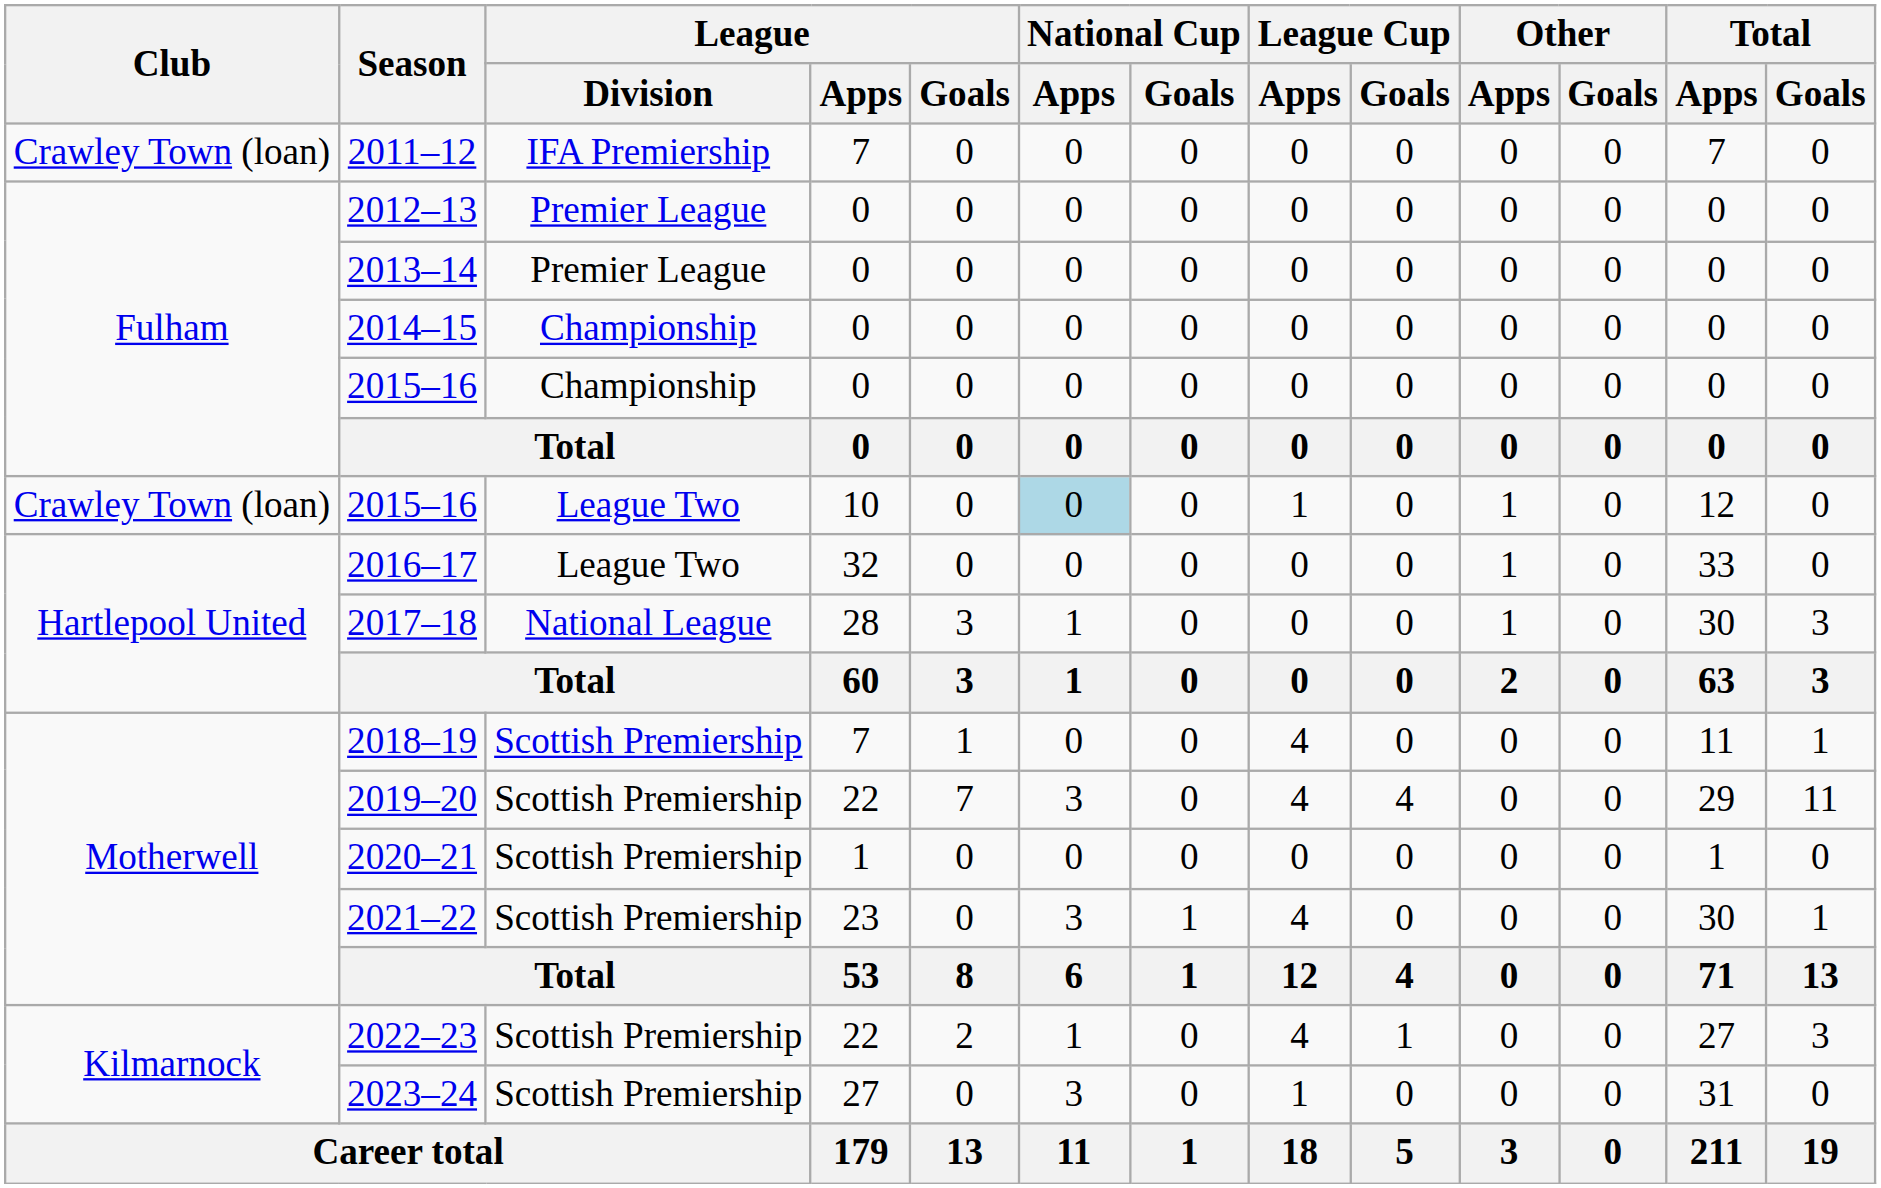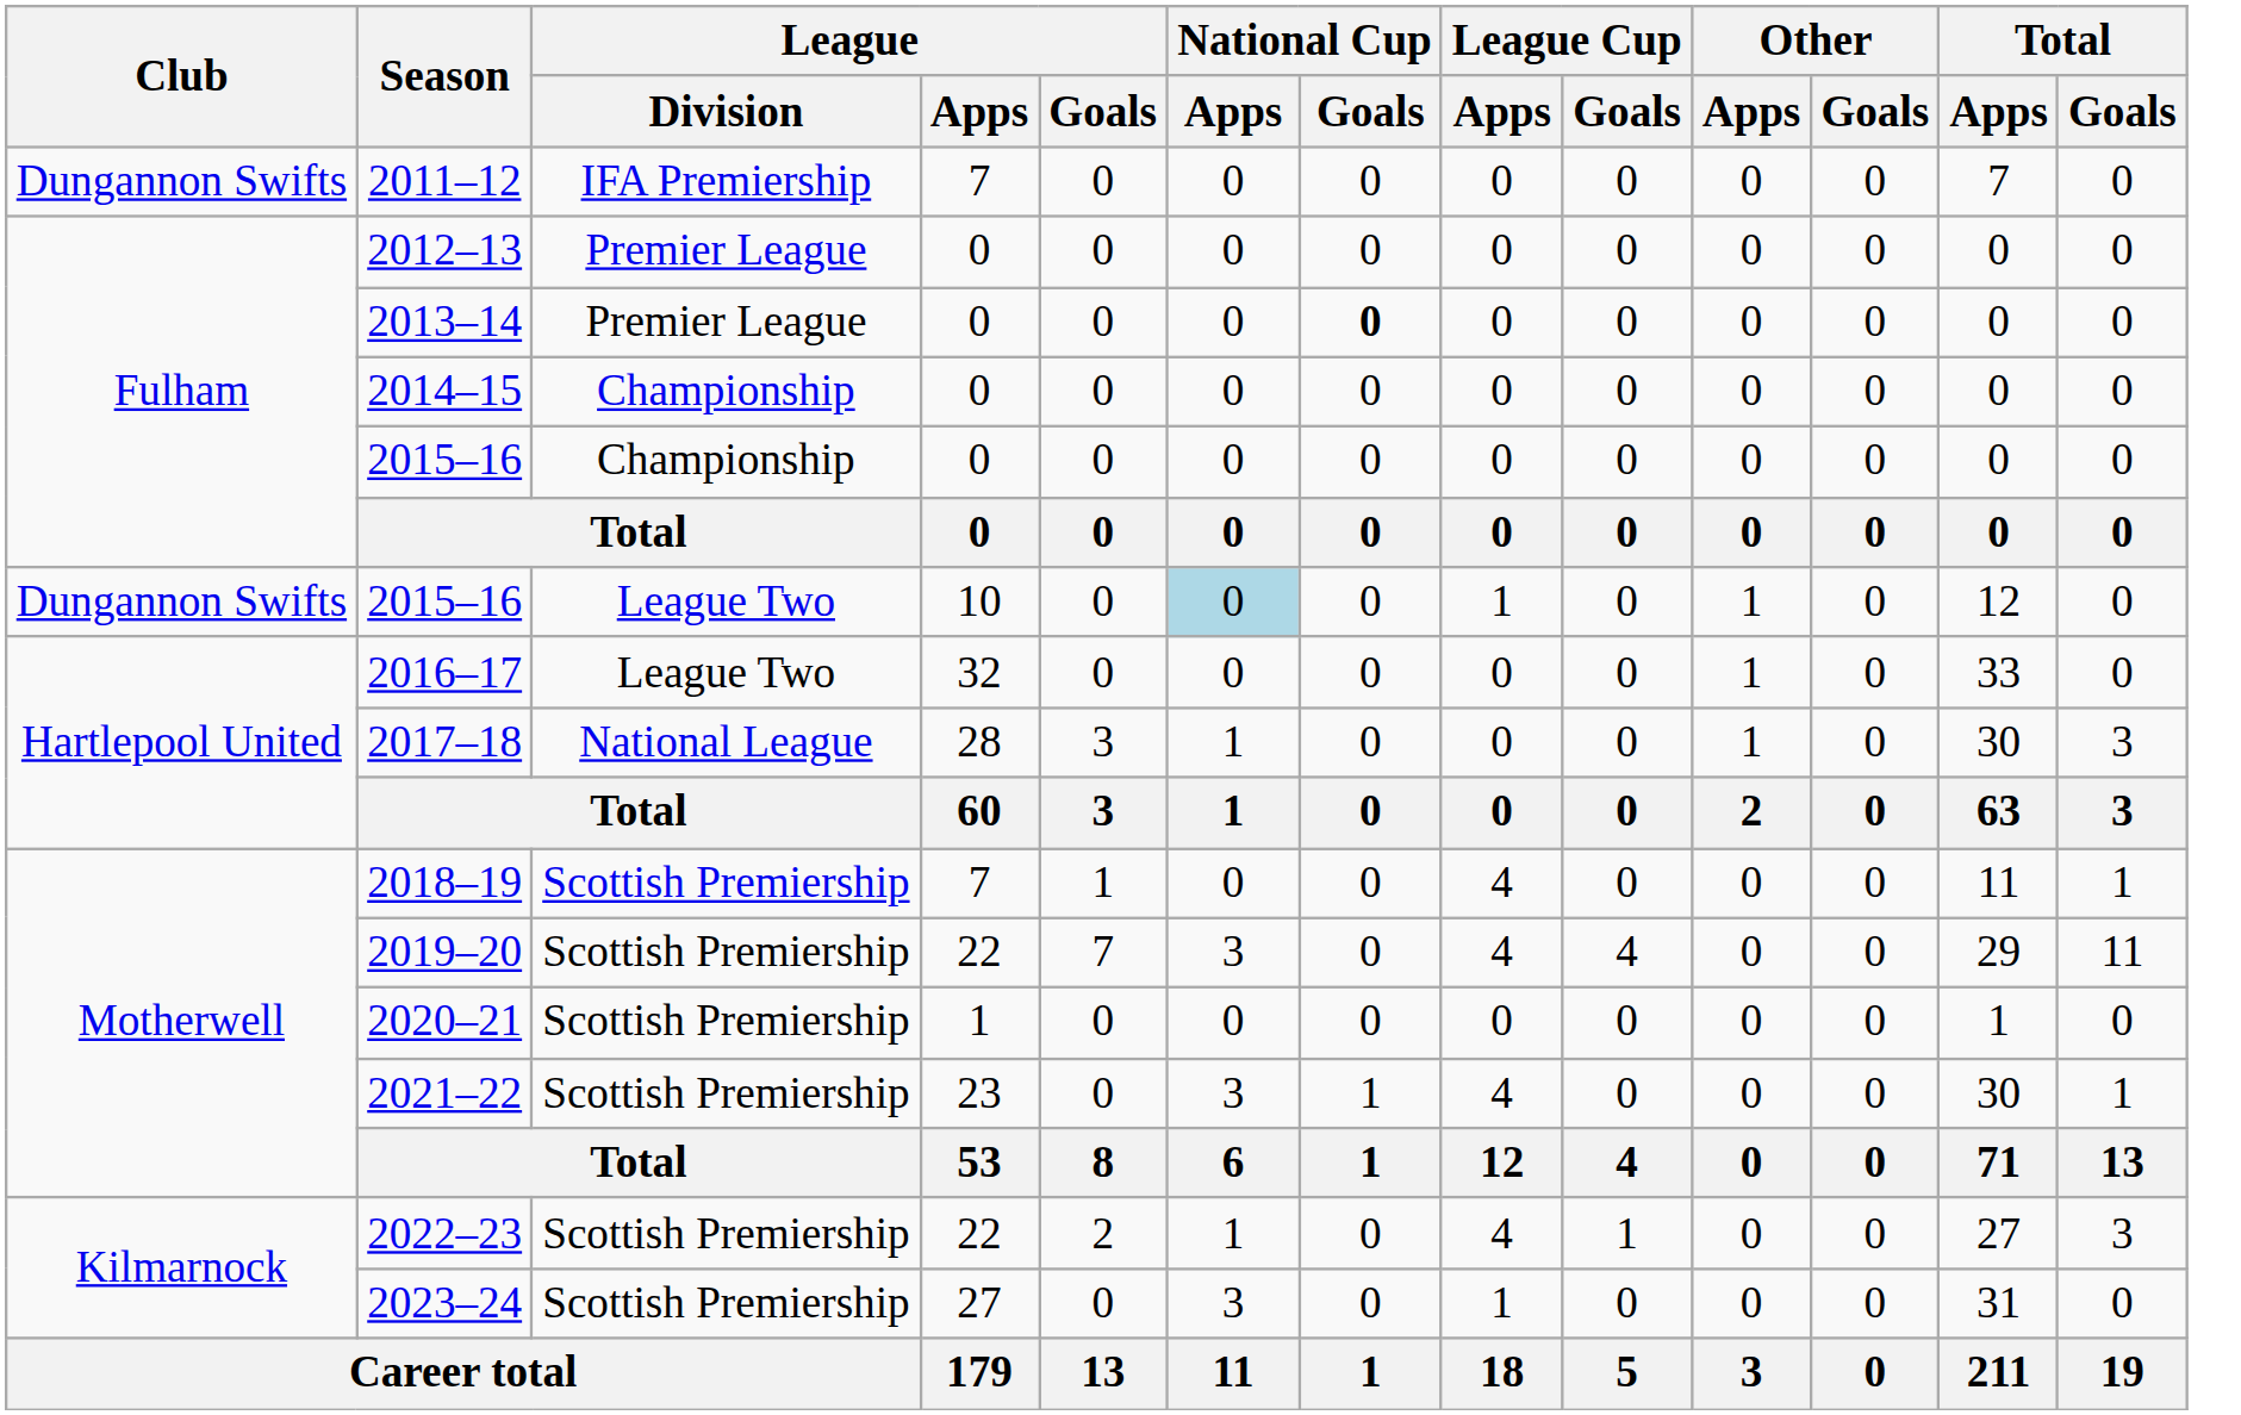2011–12 | Club: Crawley Town (loan) -> Dungannon Swifts
2013–14 | National Cup / Goals: normal -> bold
2015–16 / 10 | Club: Crawley Town (loan) -> Dungannon Swifts
